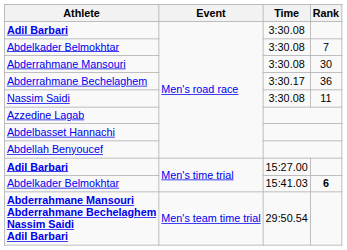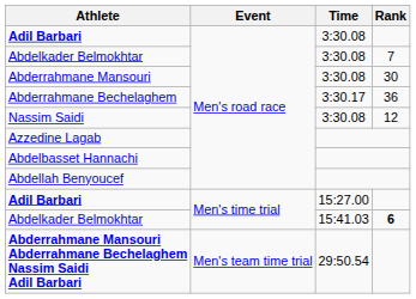Nassim Saidi | Rank: 11 -> 12
